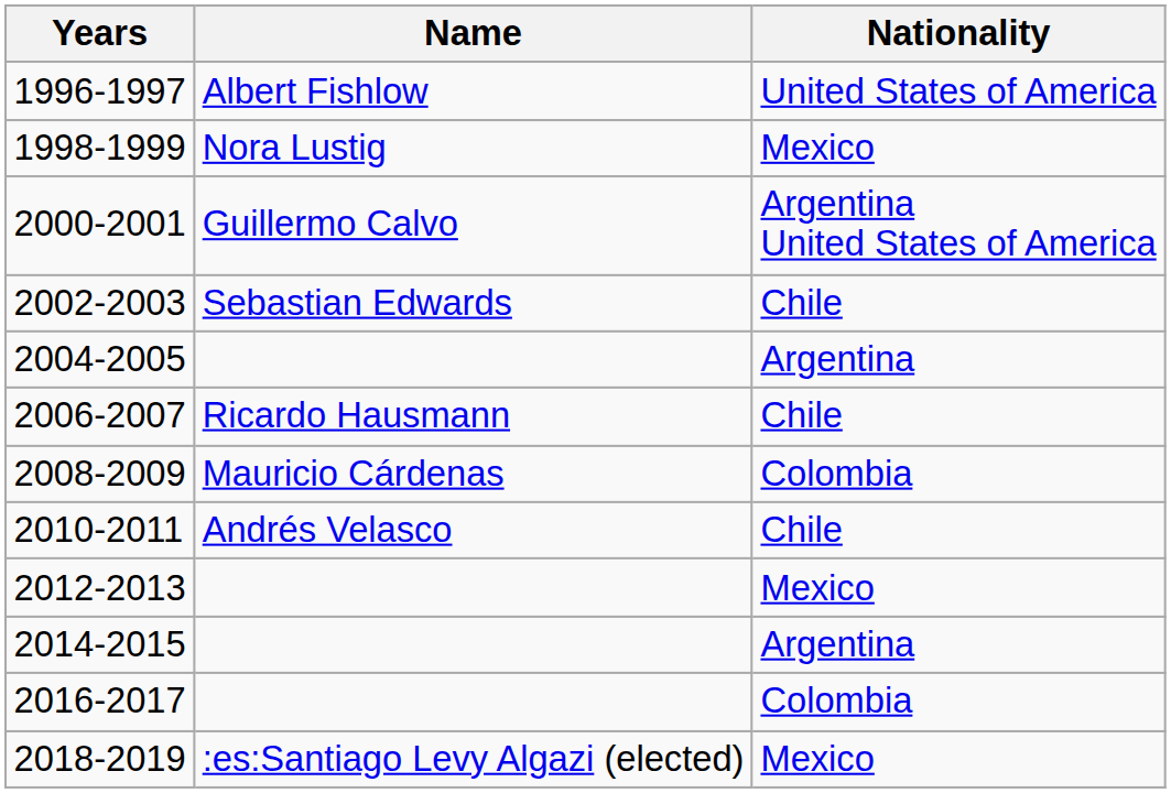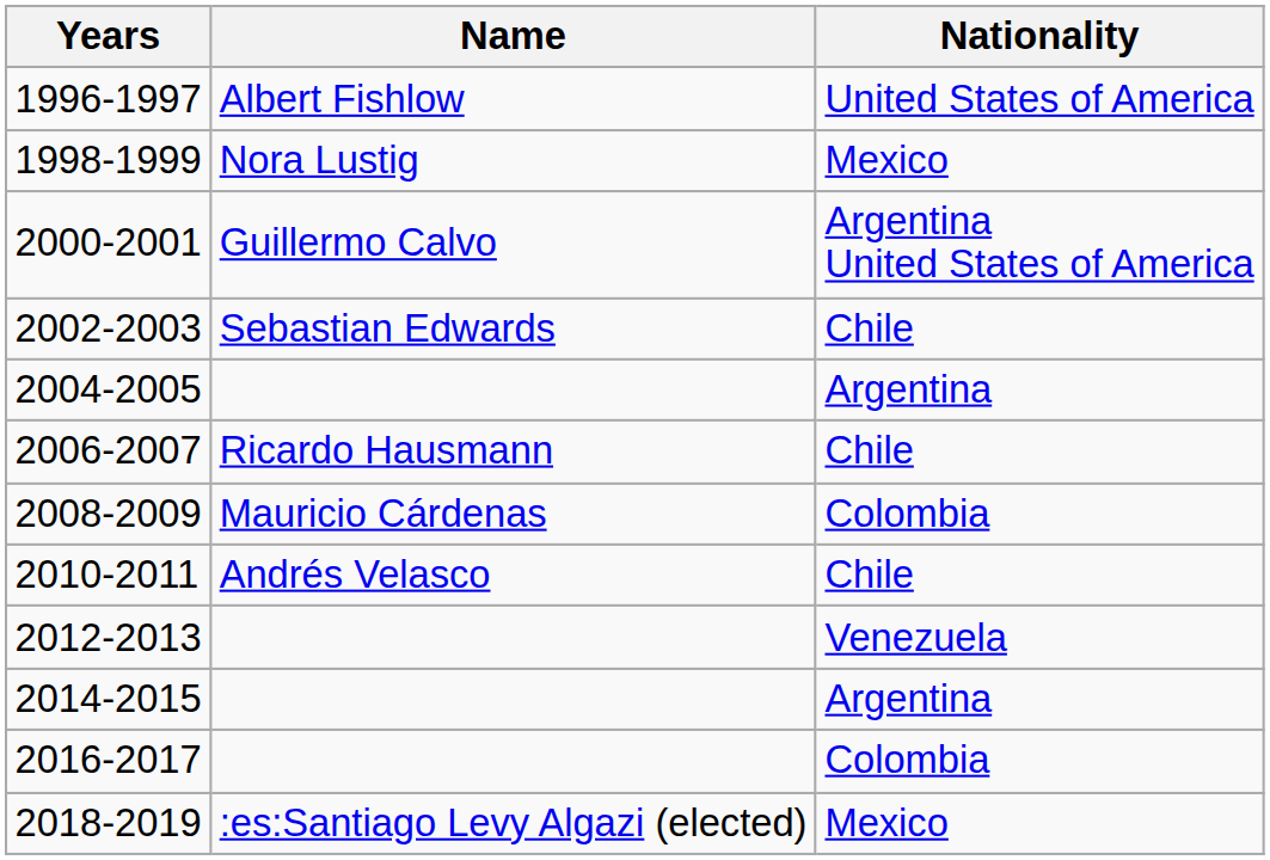2012-2013 | Nationality: Mexico -> Venezuela
